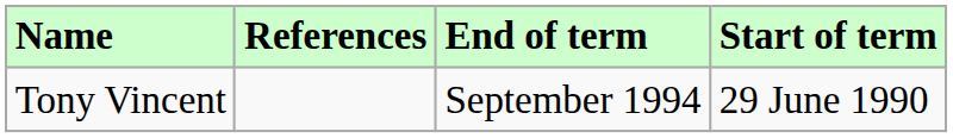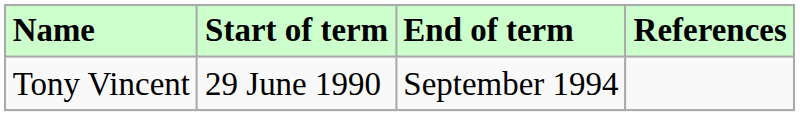columns swapped: Start of term <-> References
